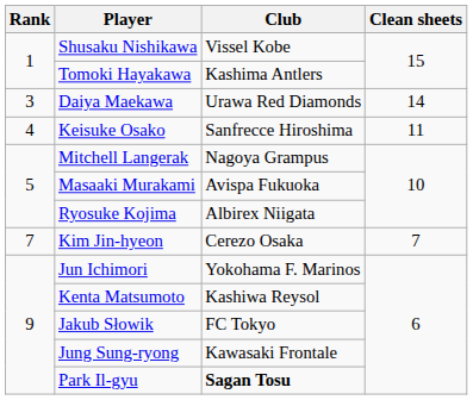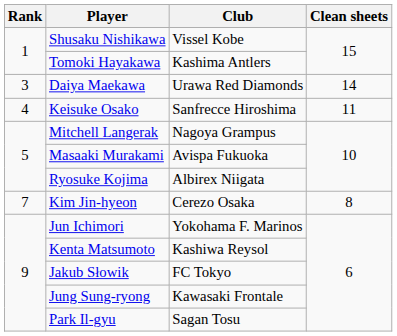Kim Jin-hyeon | Clean sheets: 7 -> 8
Park Il-gyu | Club: bold -> normal
